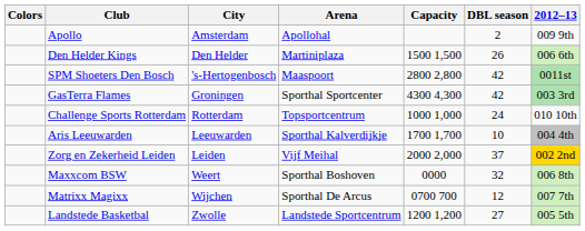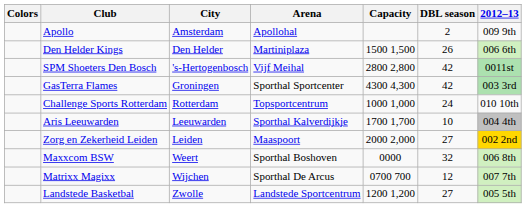SPM Shoeters Den Bosch | Arena: Maaspoort -> Vijf Meihal
Zorg en Zekerheid Leiden | Arena: Vijf Meihal -> Maaspoort
Zorg en Zekerheid Leiden | DBL season: 37 -> 27
